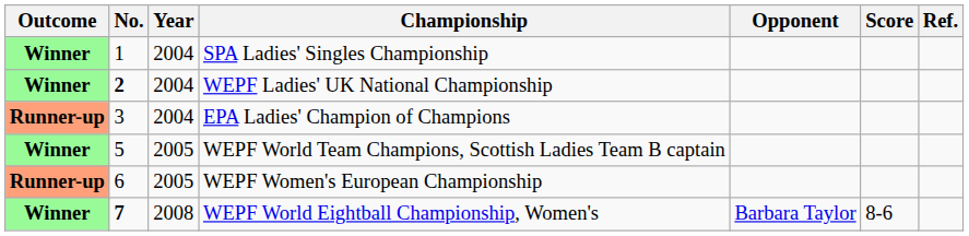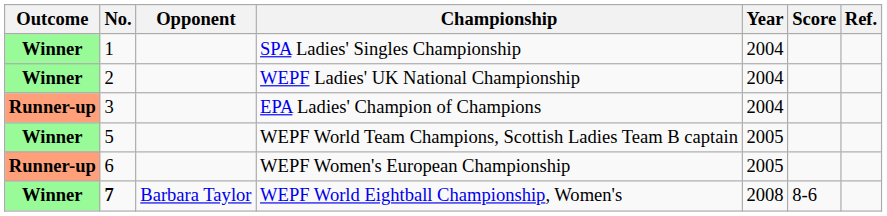columns swapped: Year <-> Opponent
WEPF Ladies' UK National Championship | No.: bold -> normal
